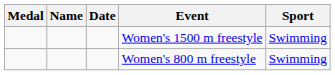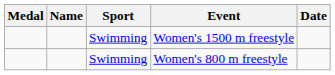columns swapped: Sport <-> Date
